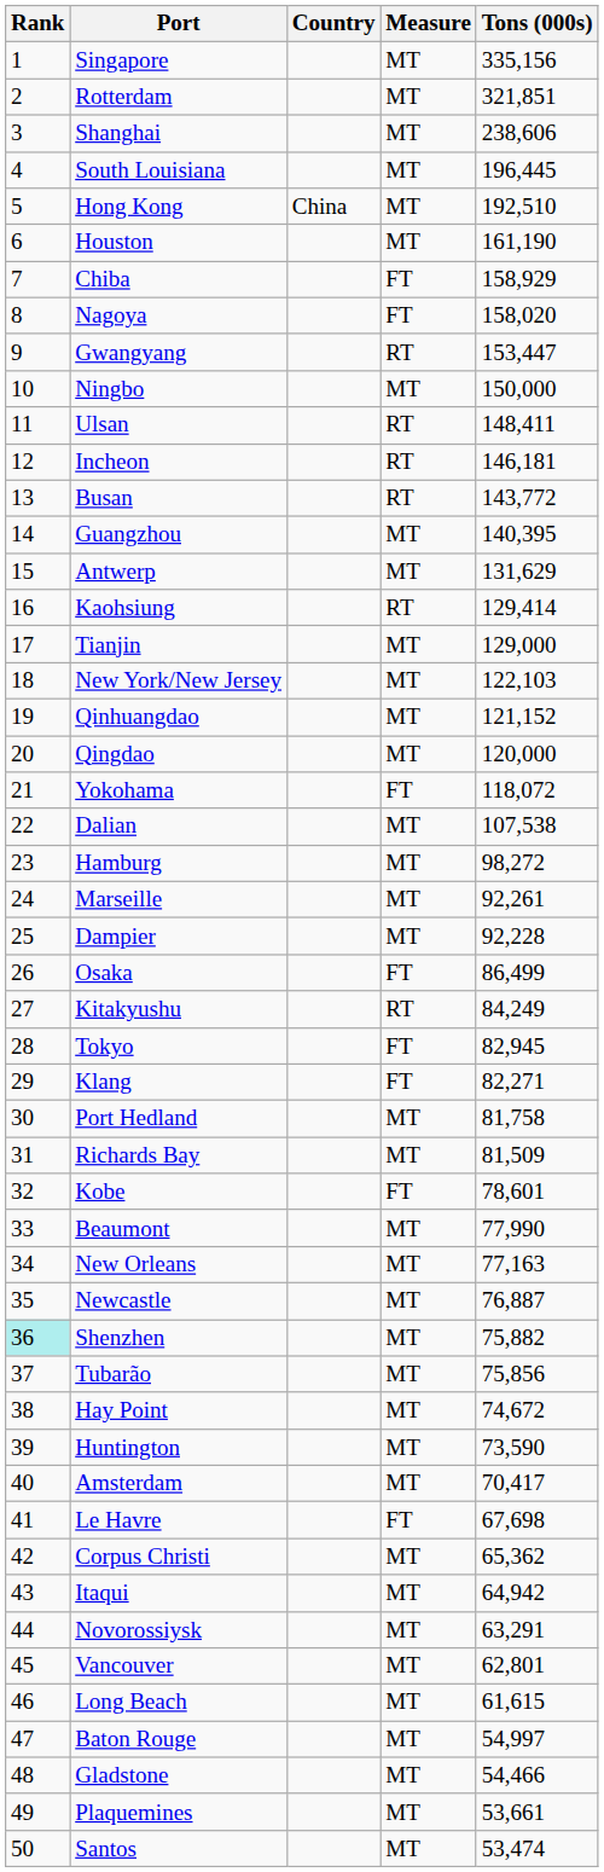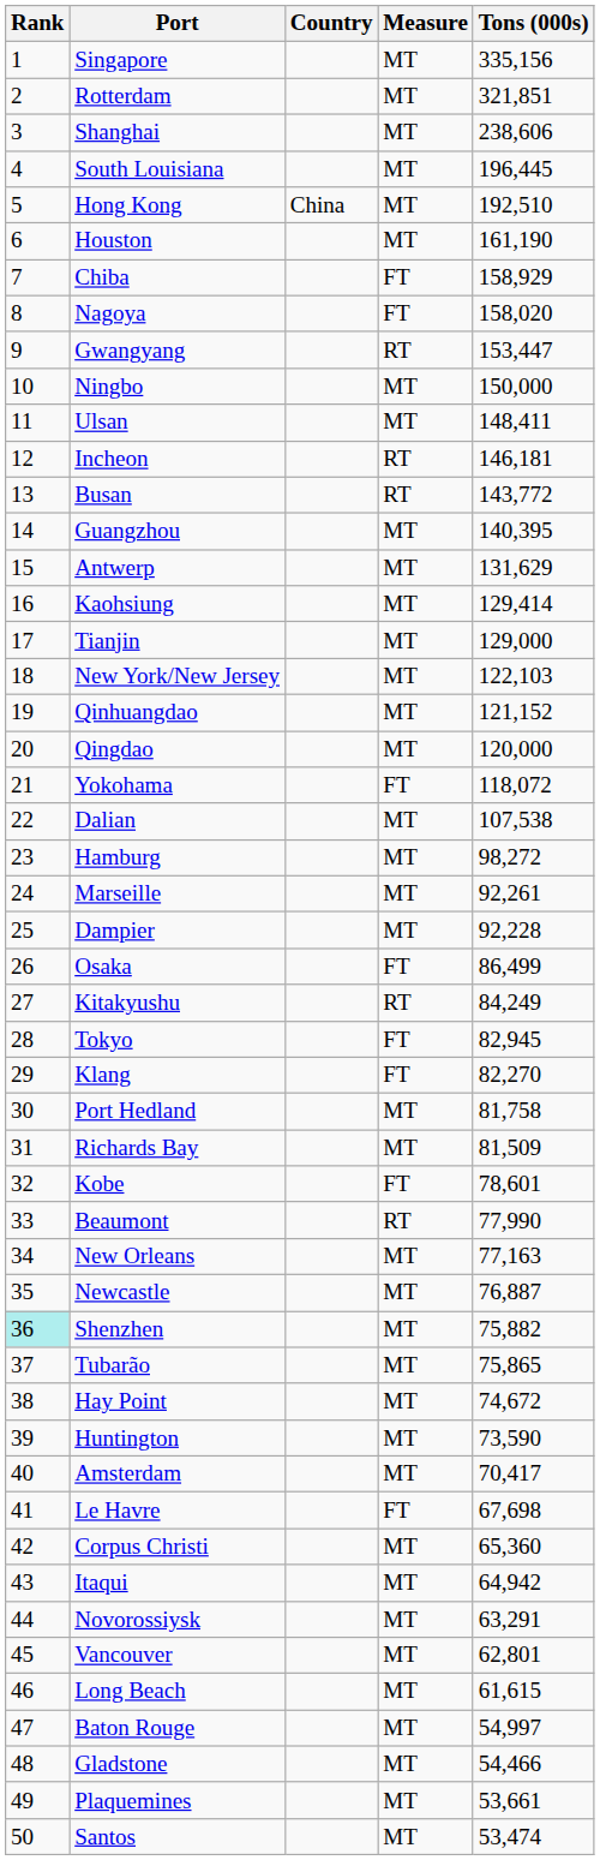Ulsan | Measure: RT -> MT
Kaohsiung | Measure: RT -> MT
Klang | Tons (000s): 82,271 -> 82,270
Beaumont | Measure: MT -> RT
Tubarão | Tons (000s): 75,856 -> 75,865
Corpus Christi | Tons (000s): 65,362 -> 65,360
